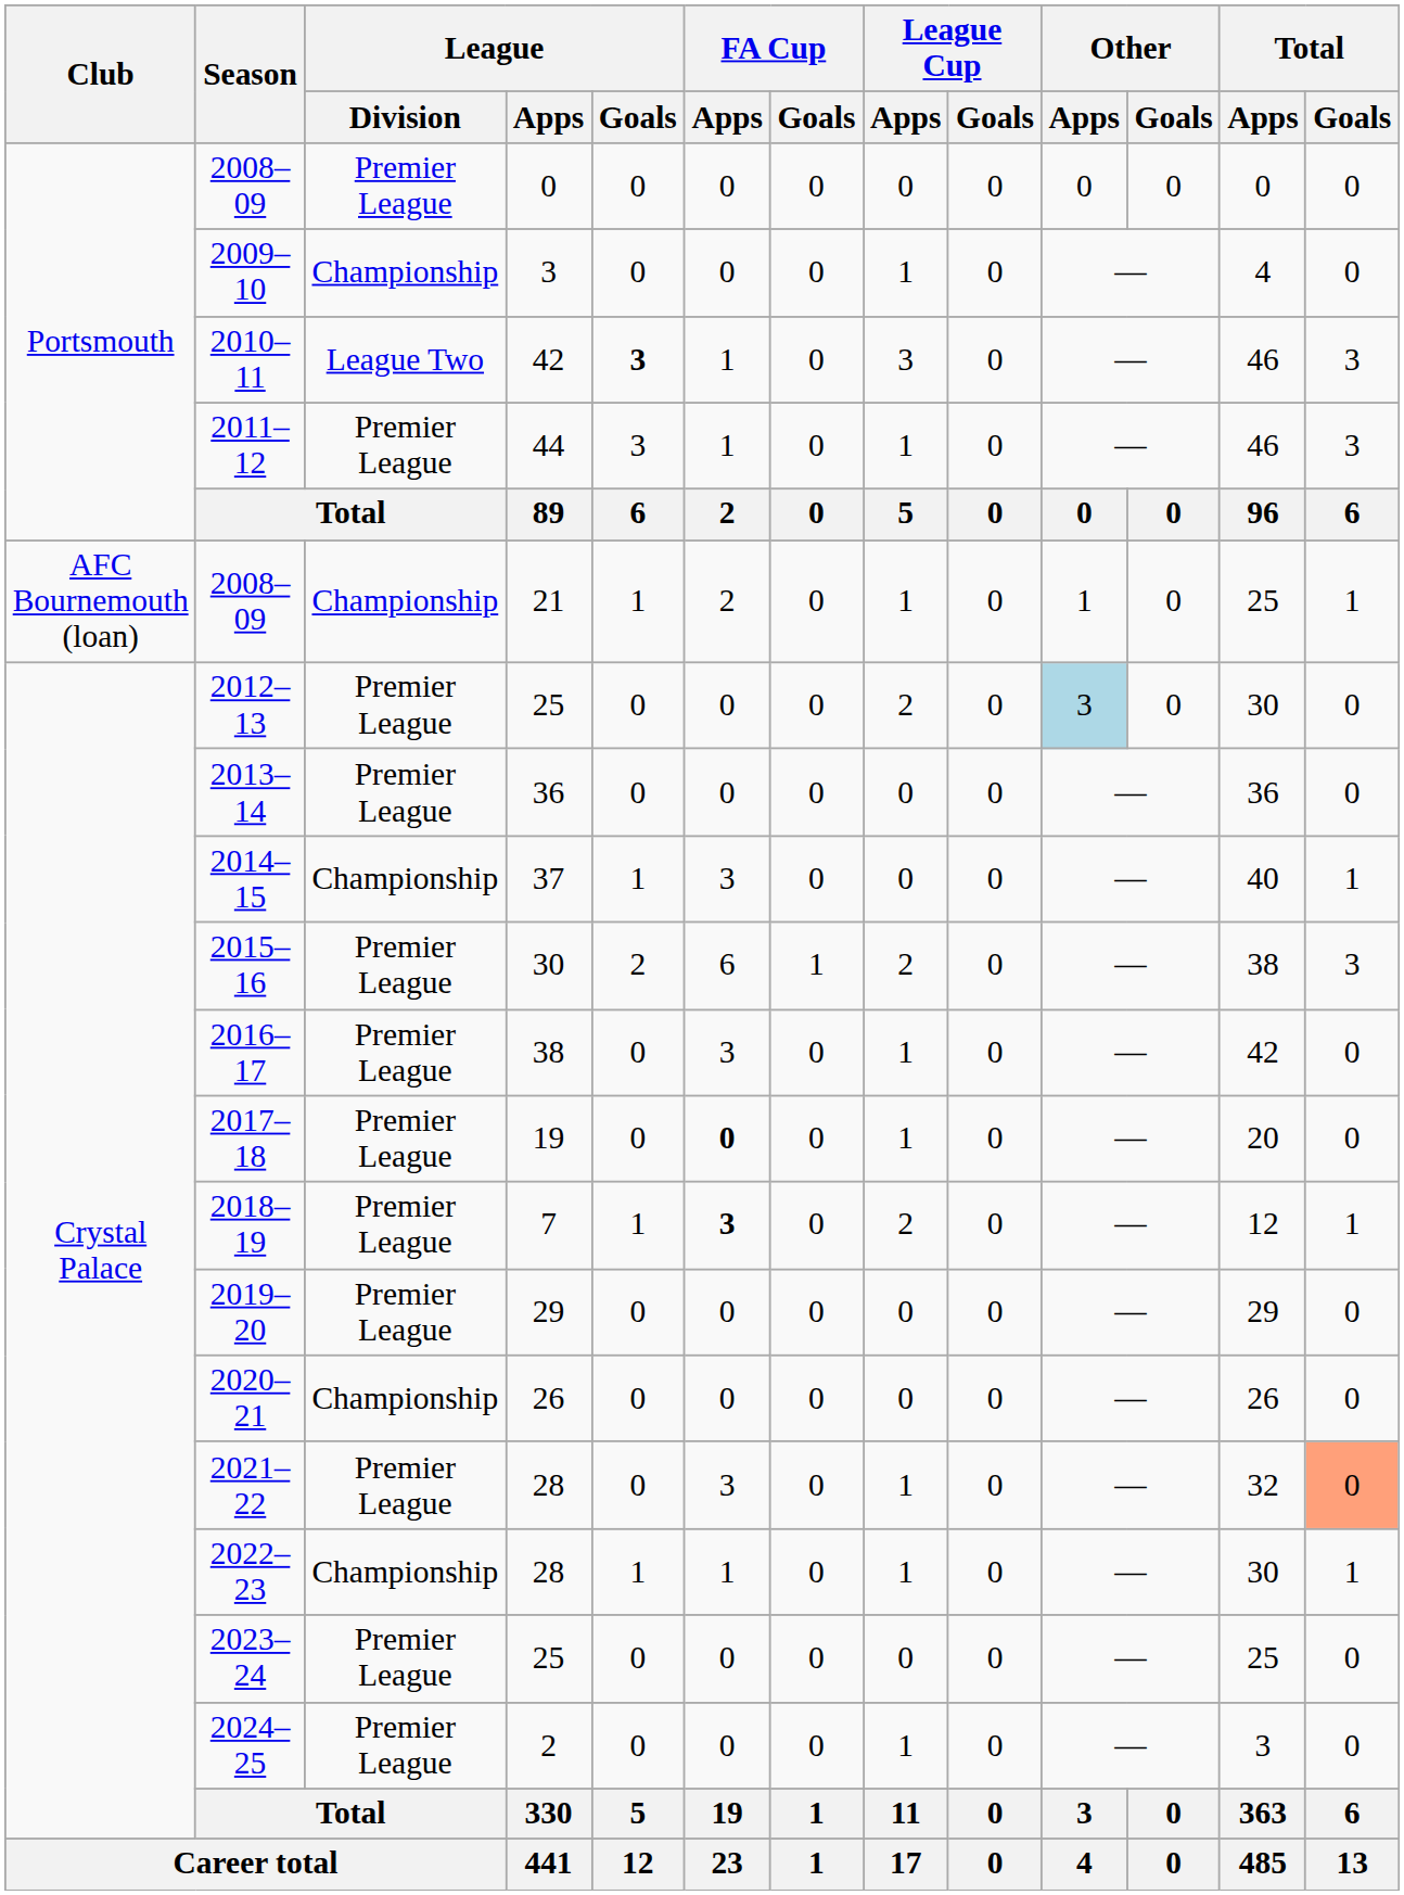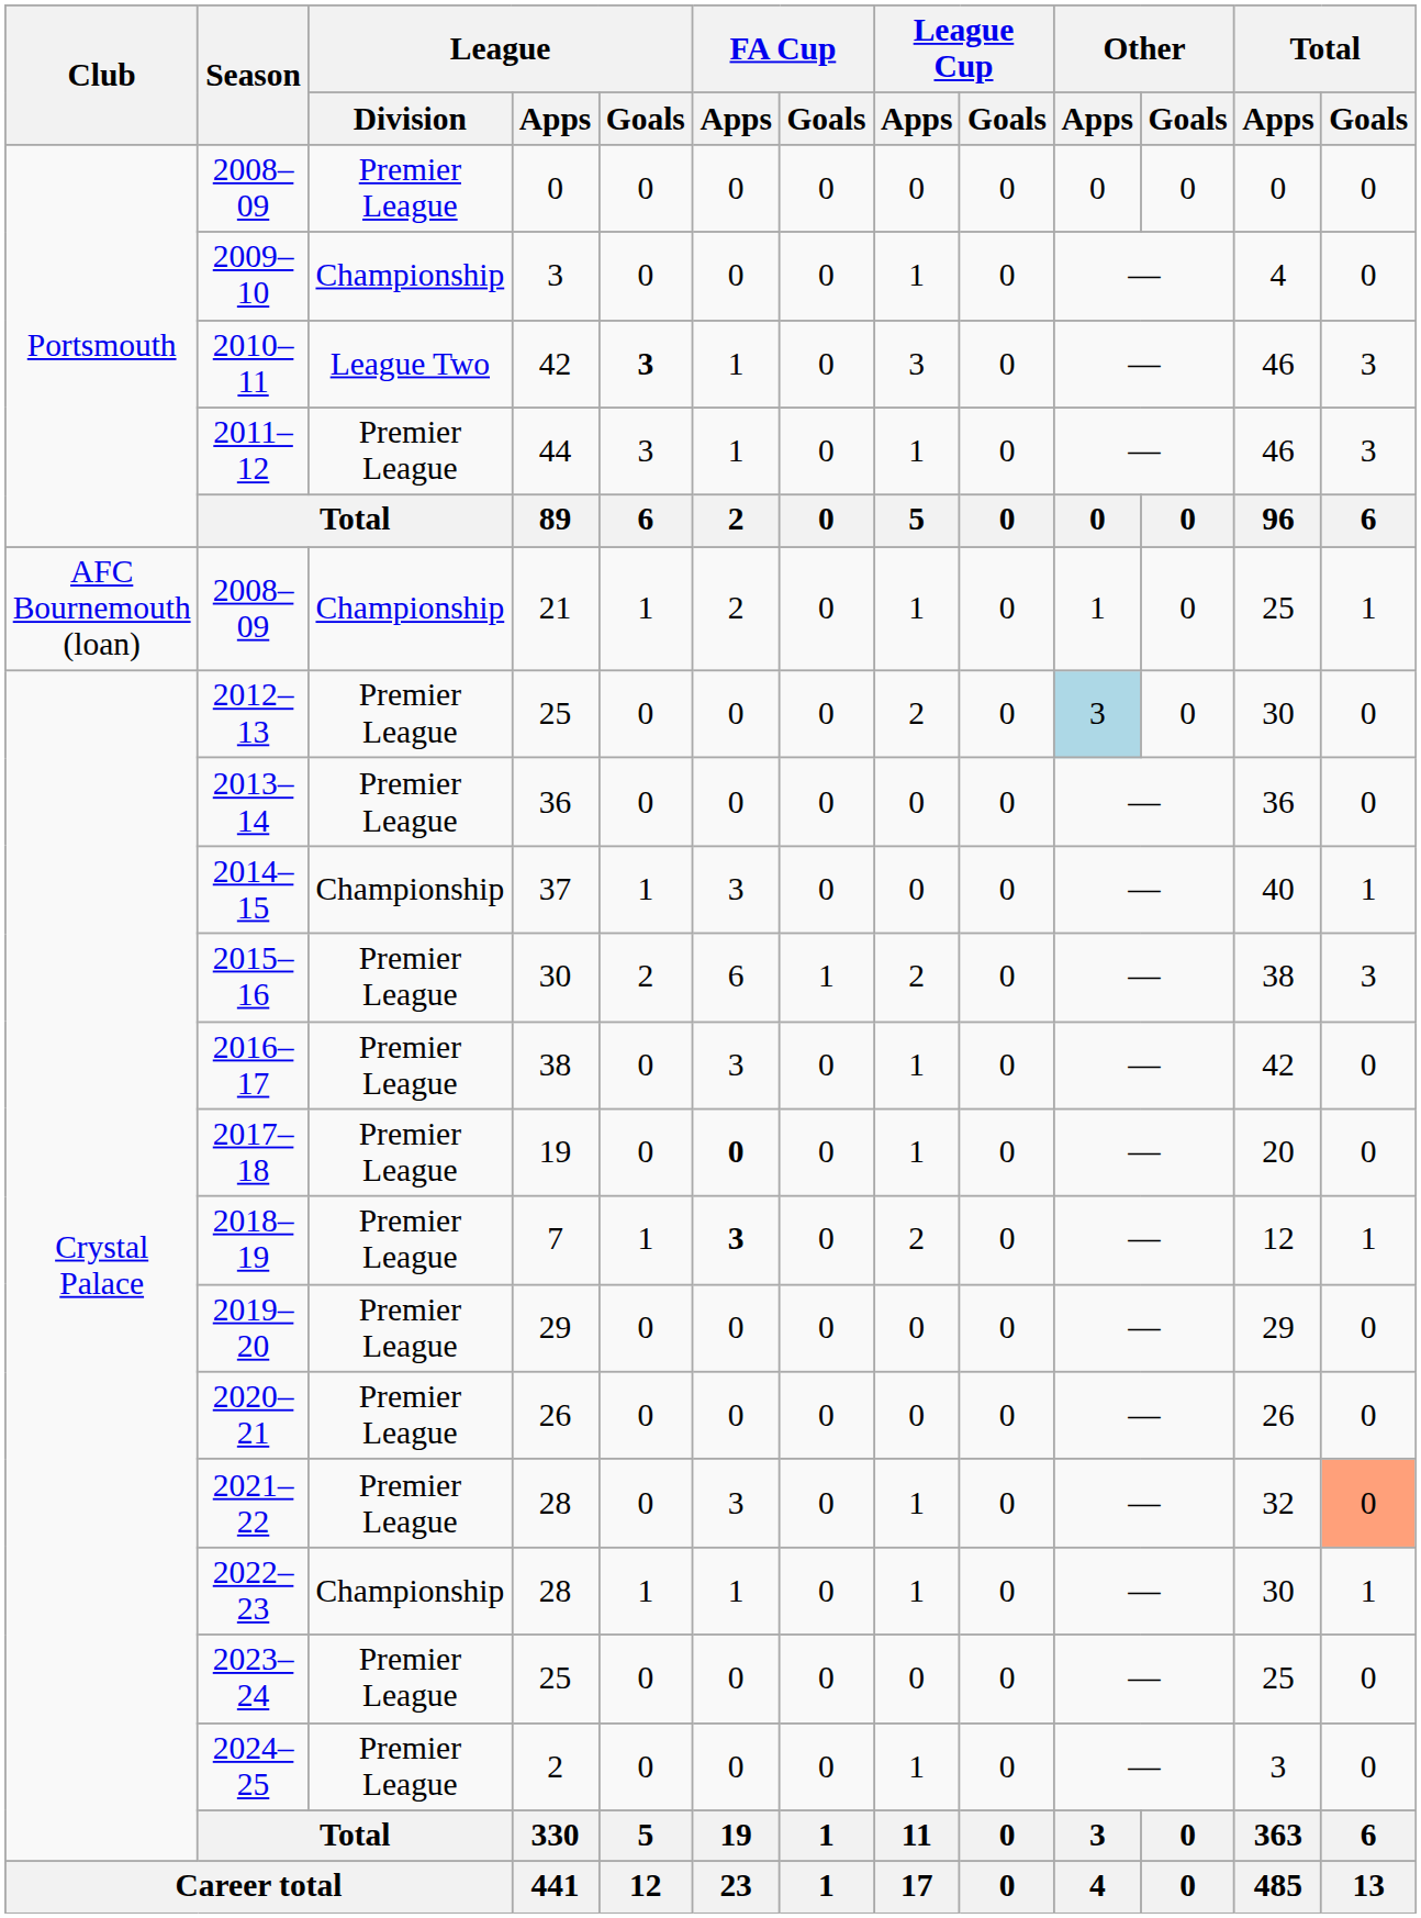2020–21 | League / Division: Championship -> Premier League
